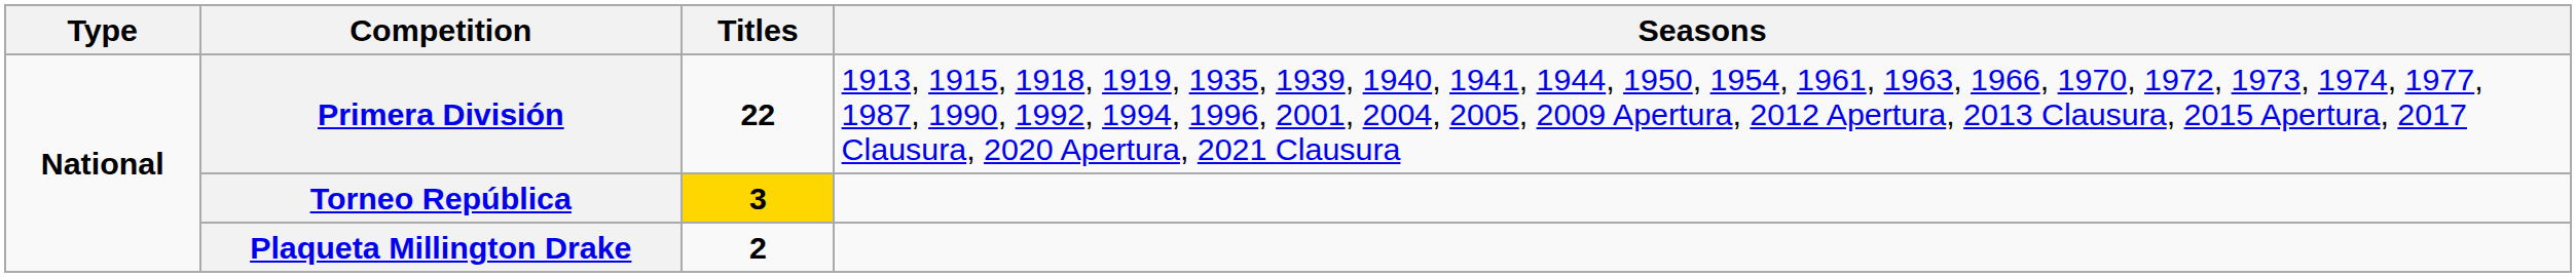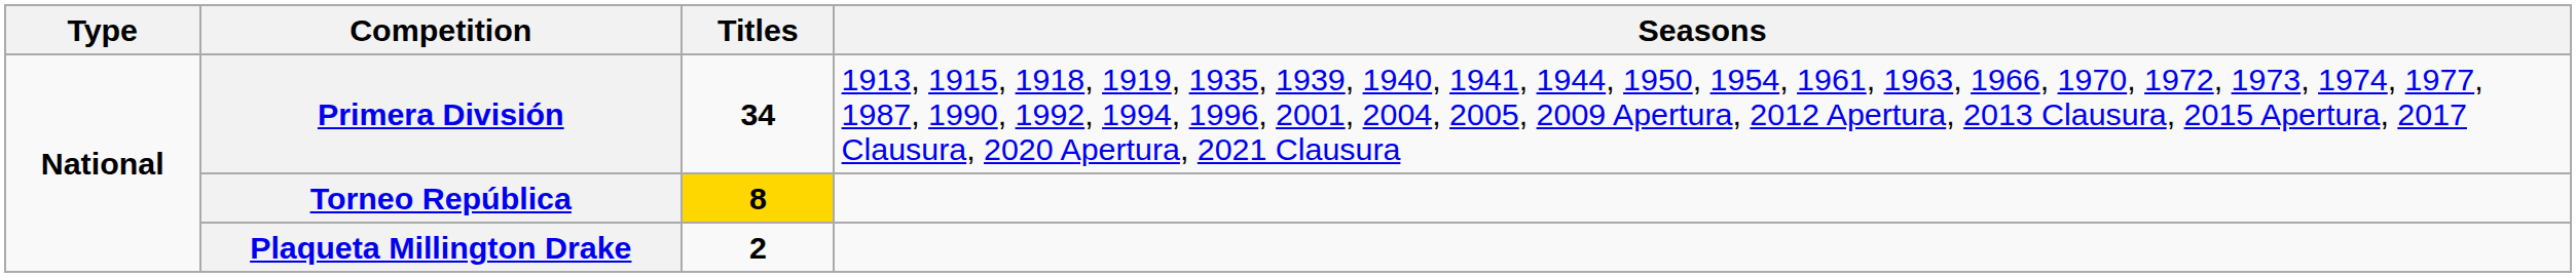Primera División | Titles: 22 -> 34
Torneo República | Titles: 3 -> 8
